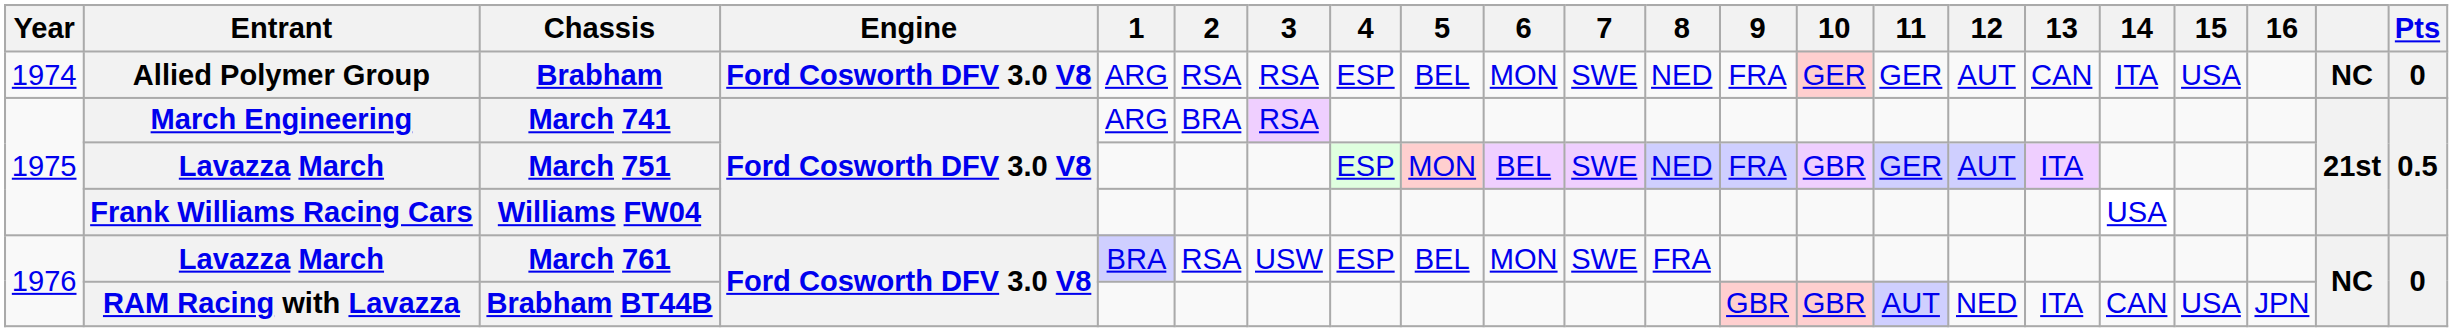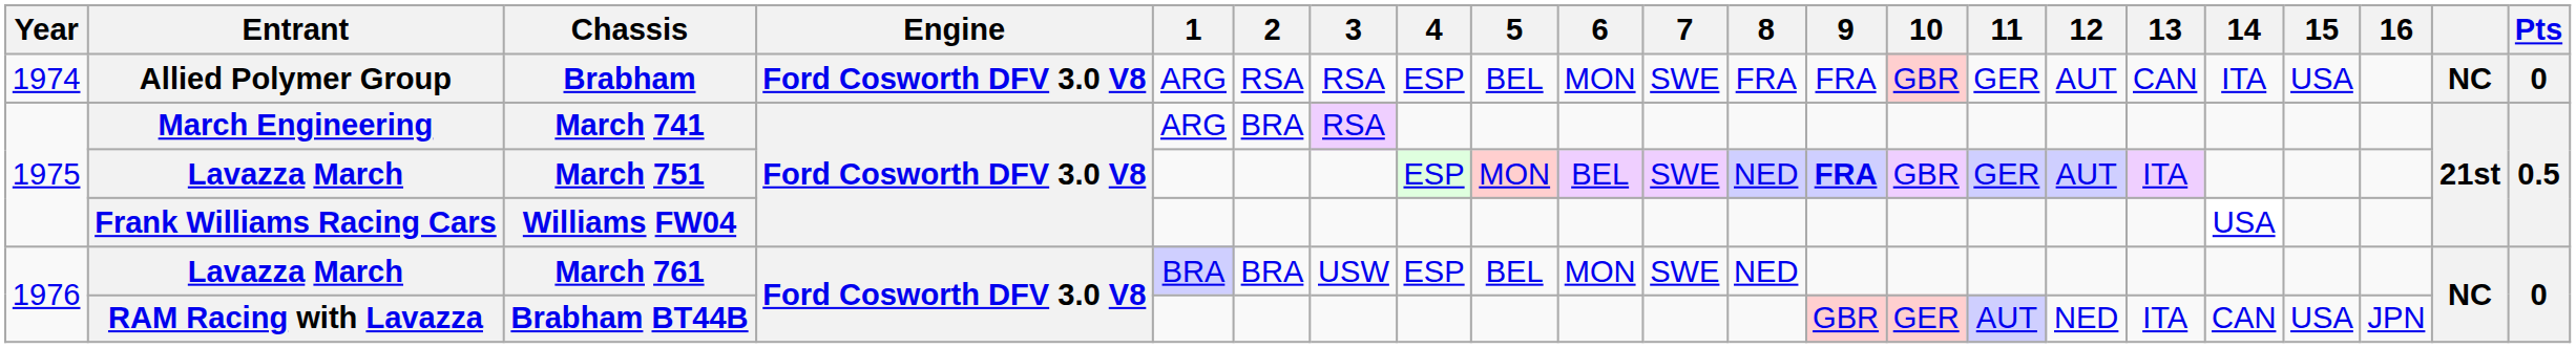Brabham | 8: NED -> FRA
Brabham | 10: GER -> GBR
March 751 | 9: normal -> bold
March 761 | 2: RSA -> BRA
March 761 | 8: FRA -> NED
Brabham BT44B | 10: GBR -> GER
